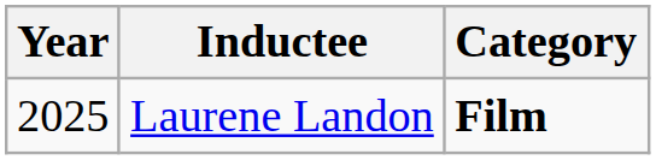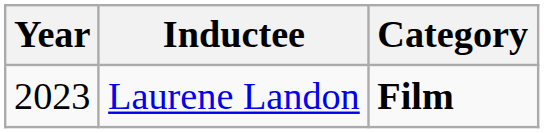Laurene Landon | Year: 2025 -> 2023
